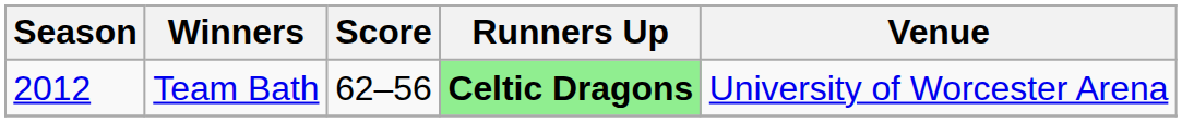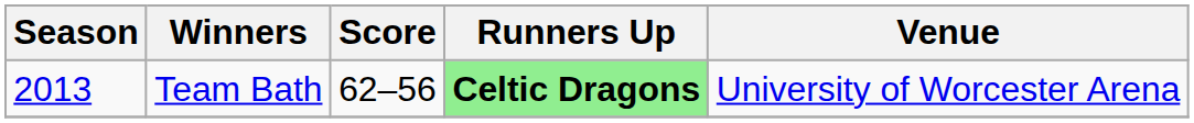Team Bath | Season: 2012 -> 2013
